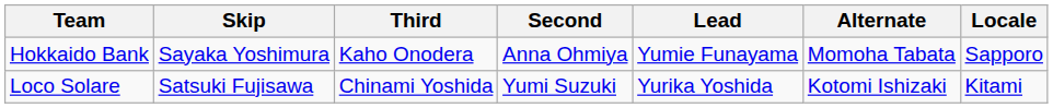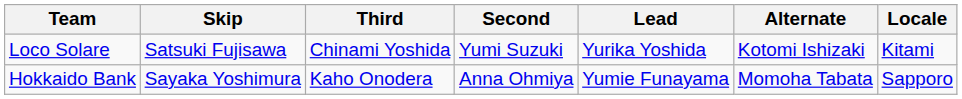rows swapped: Loco Solare <-> Hokkaido Bank
